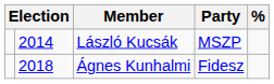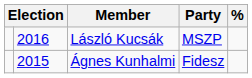László Kucsák | column 2: 2014 -> 2016
Ágnes Kunhalmi | column 2: 2018 -> 2015
